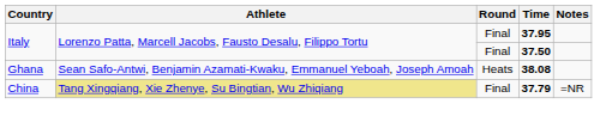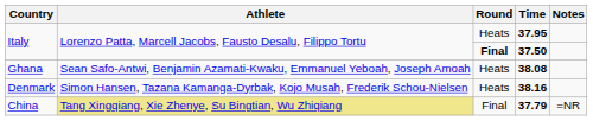37.95 | Round: Final -> Heats
37.50 | Round: normal -> bold
+ row: Denmark | Simon Hansen, Tazana Kamanga-Dyrbak, Kojo Musah, Frederik Schou-Nielsen | Heats | 38.16
